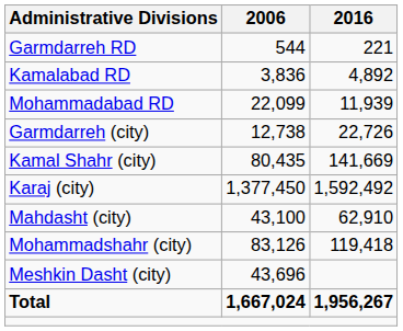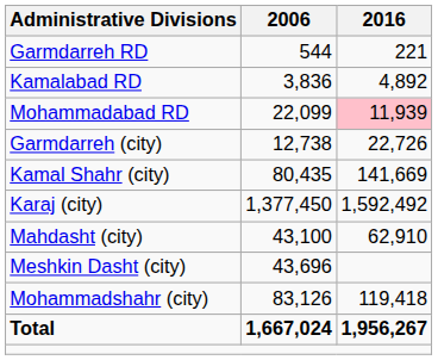Mohammadabad RD | 2016: no background -> pink background
rows swapped: Meshkin Dasht (city) <-> Mohammadshahr (city)
